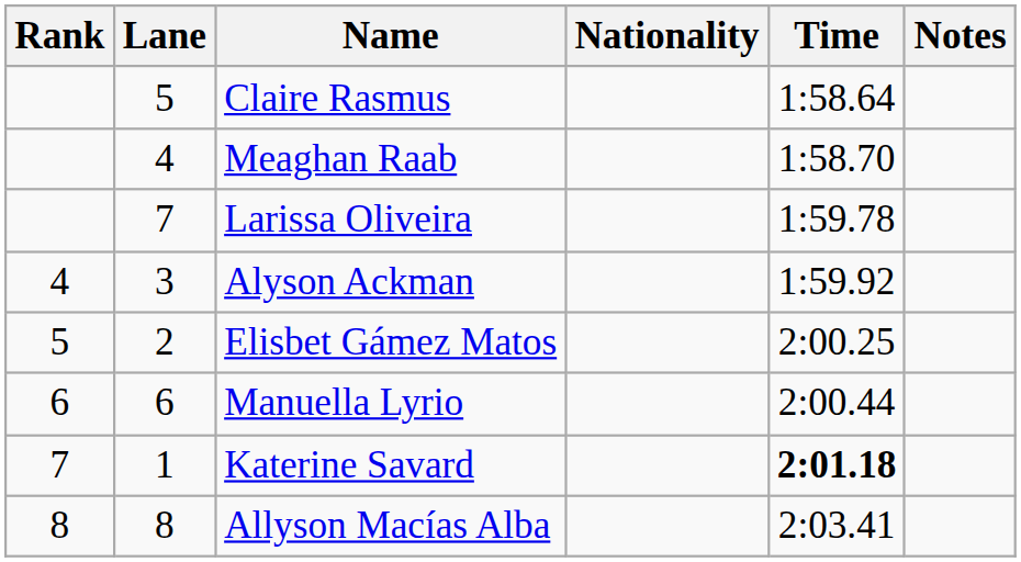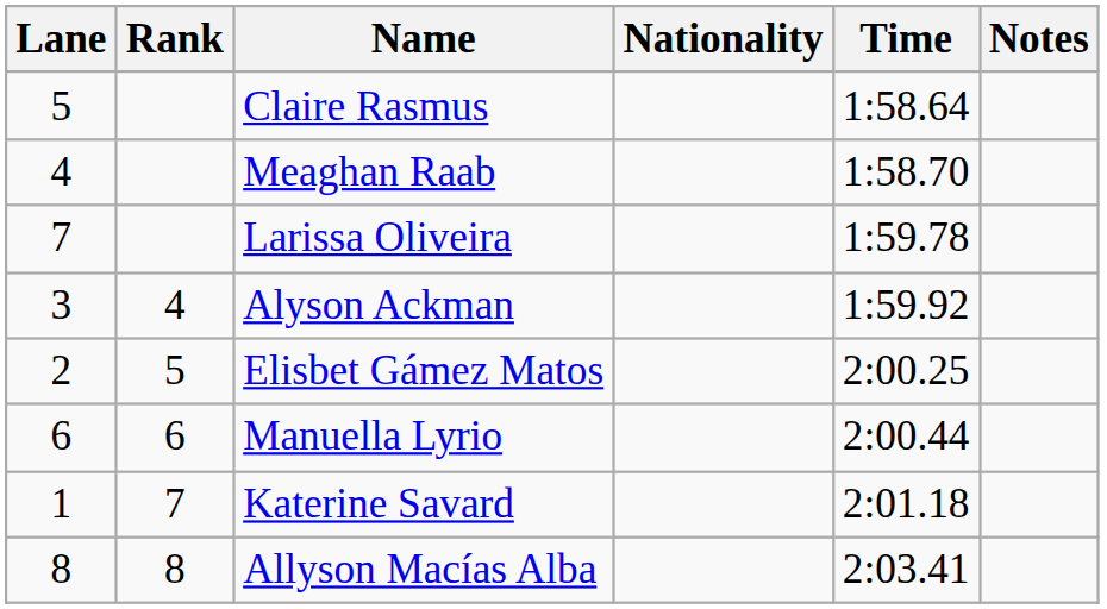columns swapped: Rank <-> Lane
Katerine Savard | Time: bold -> normal
